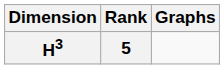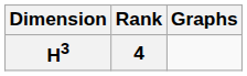H3 | Rank: 5 -> 4
